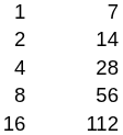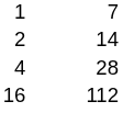- row: 8 | 56
